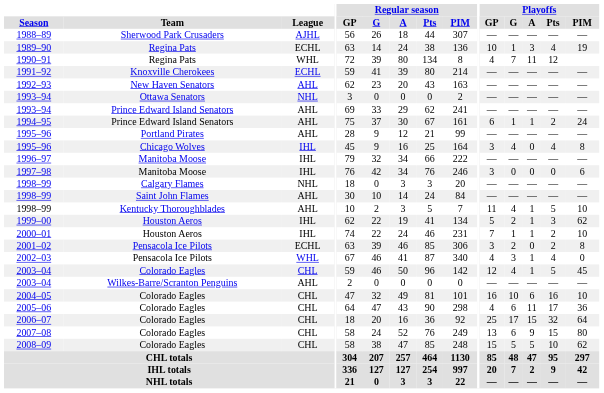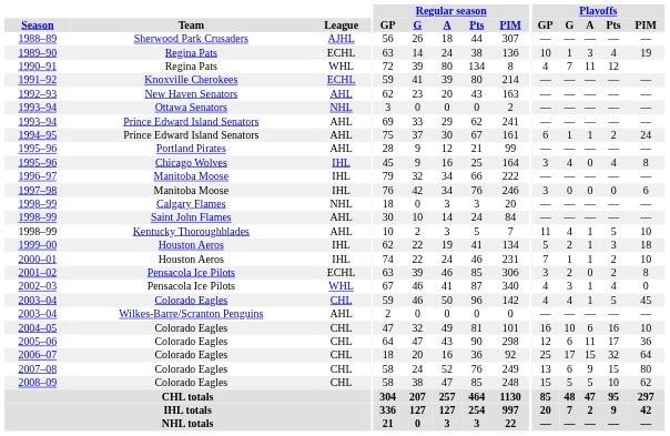1999–00 | Playoffs / PIM: 62 -> 18
2003–04 / Colorado Eagles | Playoffs / GP: 12 -> 4
2005–06 | Playoffs / GP: 4 -> 12
